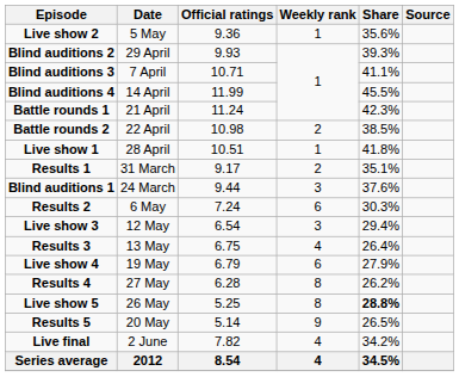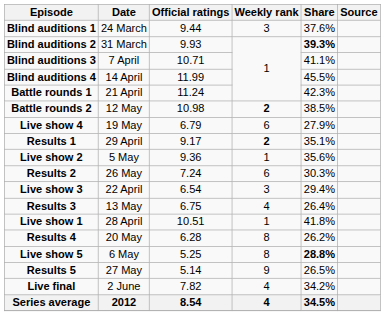rows swapped: Blind auditions 1 <-> Live show 2
Blind auditions 2 | Date: 29 April -> 31 March
Blind auditions 2 | Share: normal -> bold
Battle rounds 2 | Date: 22 April -> 12 May
Battle rounds 2 | Weekly rank: normal -> bold
rows swapped: Live show 1 <-> Live show 4
Results 1 | Date: 31 March -> 29 April
Results 1 | Weekly rank: normal -> bold
Results 2 | Date: 6 May -> 26 May
Live show 3 | Date: 12 May -> 22 April
Results 4 | Date: 27 May -> 20 May
Live show 5 | Date: 26 May -> 6 May
Results 5 | Date: 20 May -> 27 May
